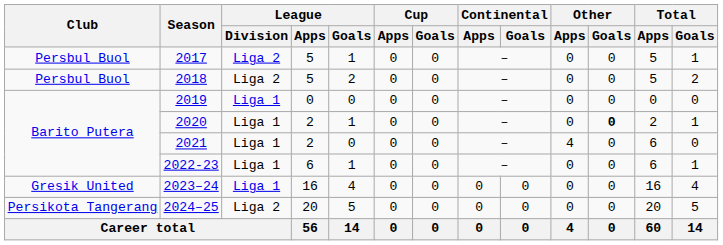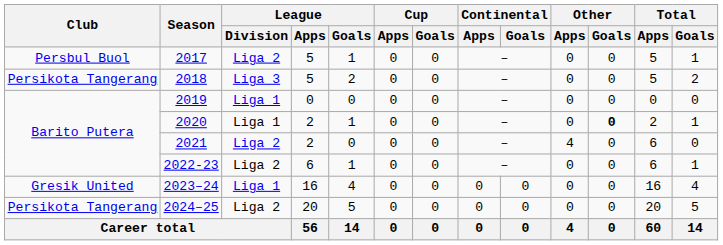2018 | Club: Persbul Buol -> Persikota Tangerang
2018 | League / Division: Liga 2 -> Liga 3
2021 | League / Division: Liga 1 -> Liga 2
2022-23 | League / Division: Liga 1 -> Liga 2
